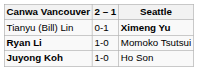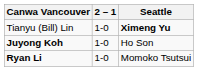Tianyu (Bill) Lin | 2 – 1: 0-1 -> 1-0
rows swapped: Juyong Koh <-> Ryan Li
